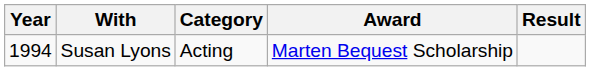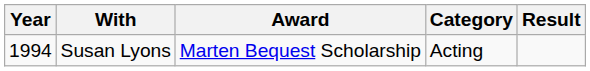columns swapped: Award <-> Category
